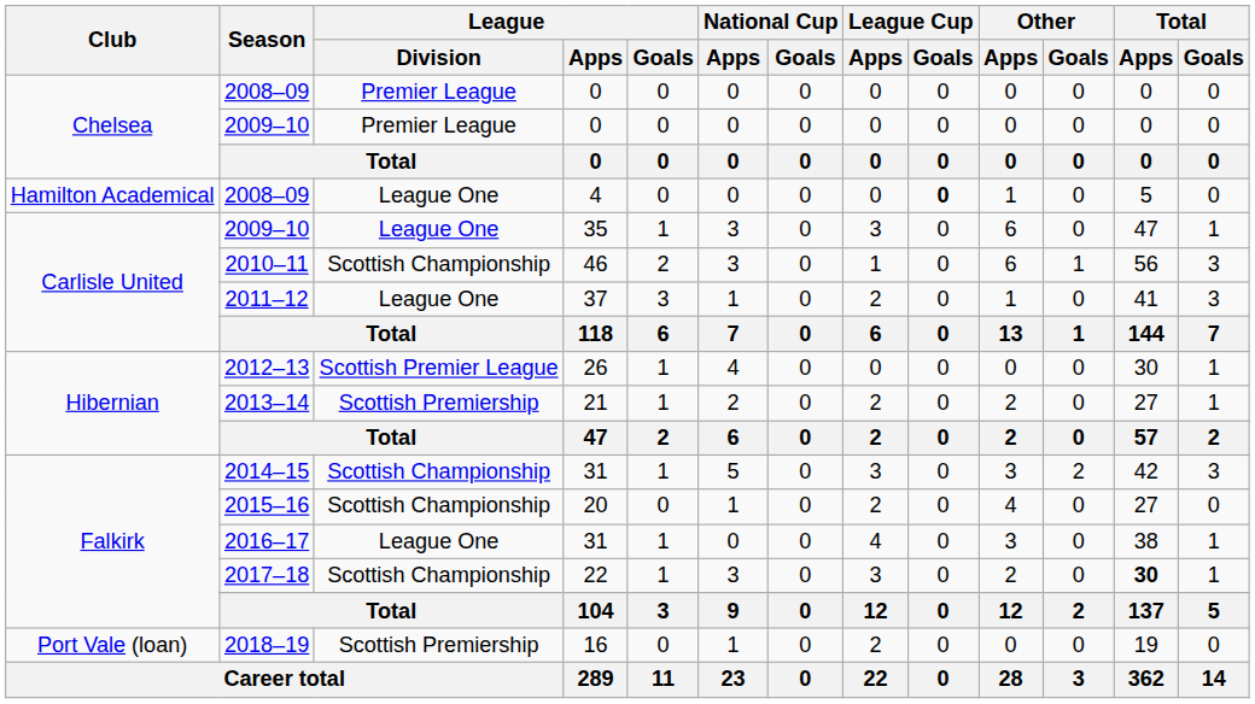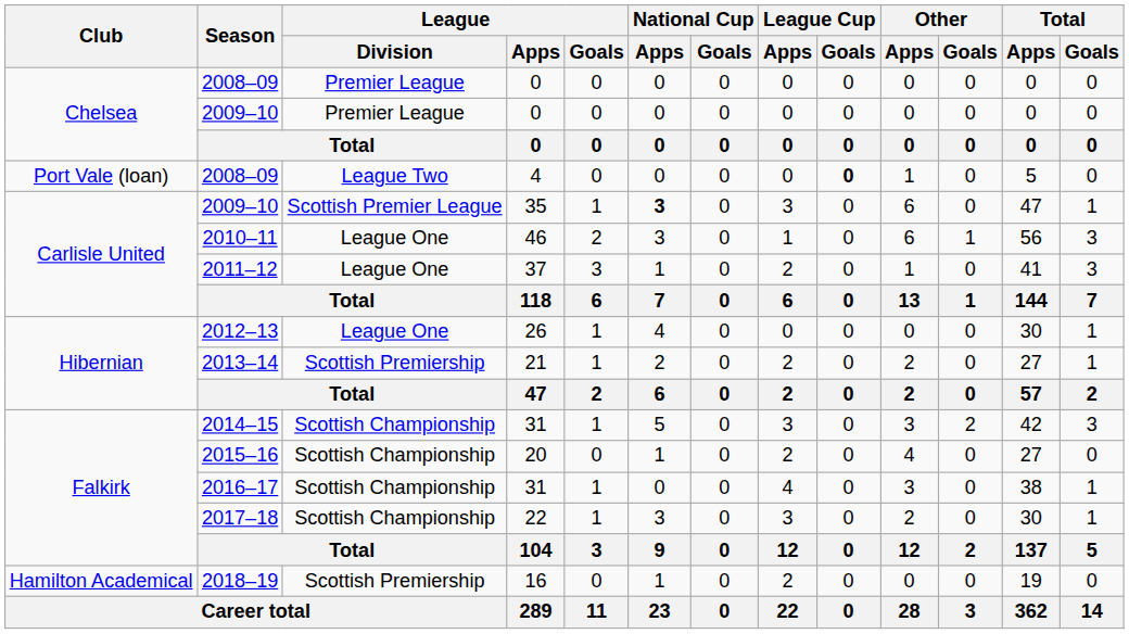2008–09 / 4 | Club: Hamilton Academical -> Port Vale (loan)
2008–09 / 4 | League / Division: League One -> League Two
2009–10 / 35 | League / Division: League One -> Scottish Premier League
2009–10 / 35 | National Cup / Apps: normal -> bold
2010–11 | League / Division: Scottish Championship -> League One
2012–13 | League / Division: Scottish Premier League -> League One
2016–17 | League / Division: League One -> Scottish Championship
2017–18 | Total / Apps: bold -> normal
2018–19 | Club: Port Vale (loan) -> Hamilton Academical
